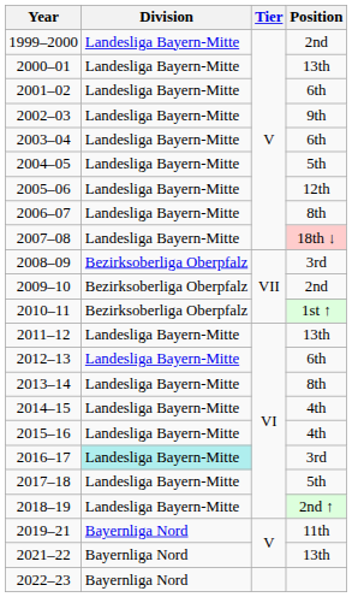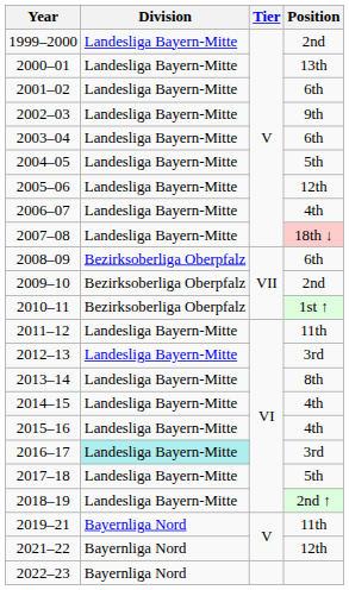2006–07 | Position: 8th -> 4th
2008–09 | Position: 3rd -> 6th
2011–12 | Position: 13th -> 11th
2012–13 | Position: 6th -> 3rd
2021–22 | Position: 13th -> 12th
